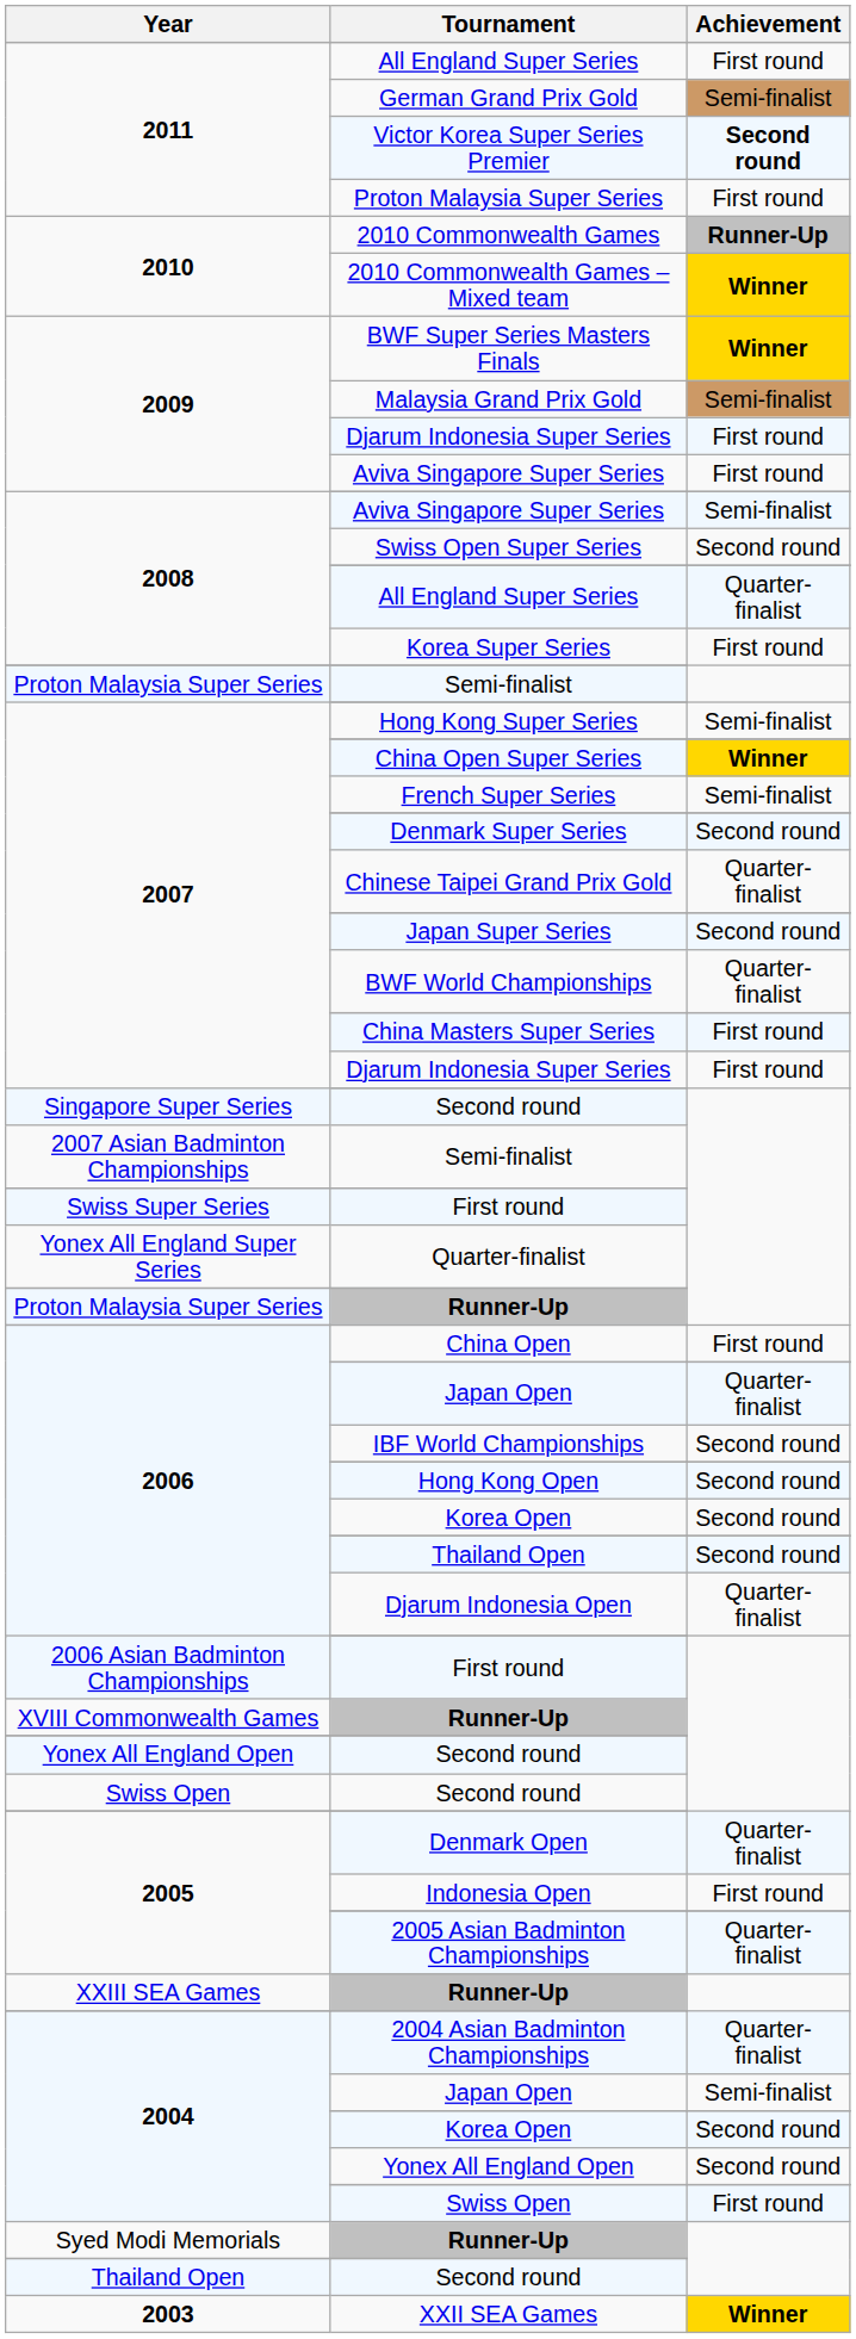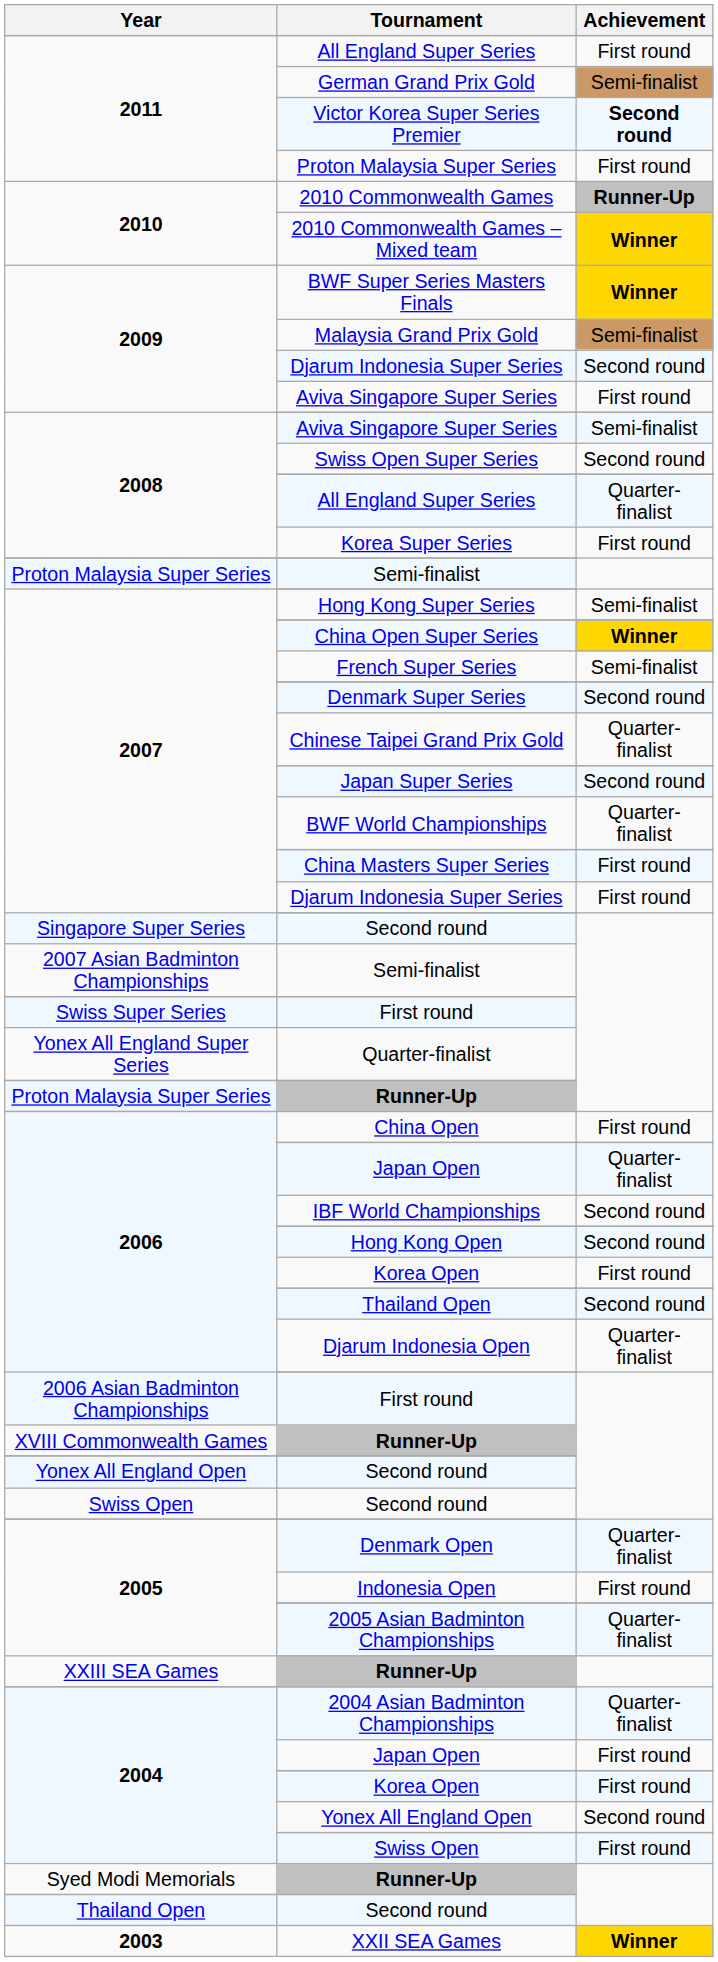2009 / Djarum Indonesia Super Series | Achievement: First round -> Second round
2006 / Korea Open | Achievement: Second round -> First round
2004 / Japan Open | Achievement: Semi-finalist -> First round
2004 / Korea Open | Achievement: Second round -> First round
